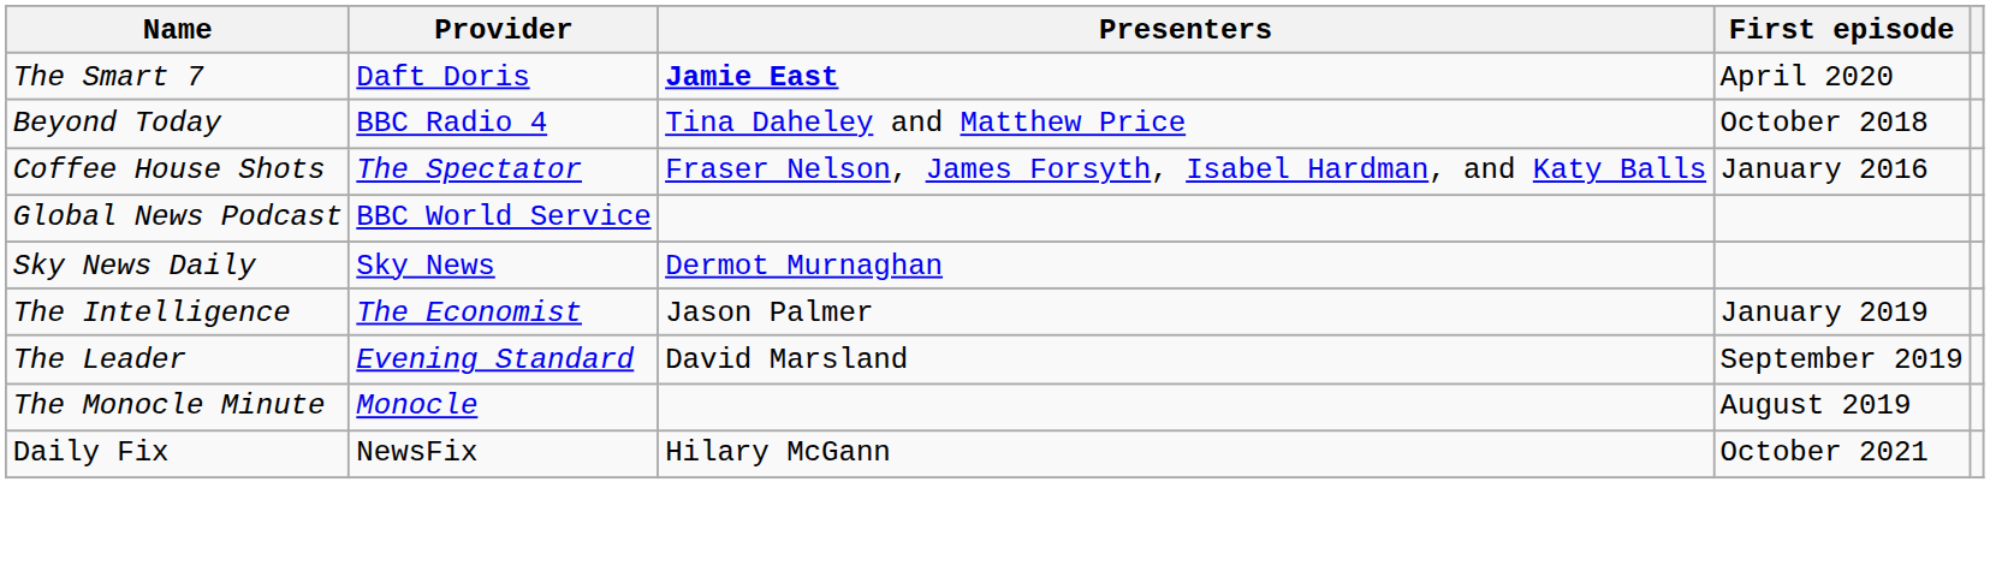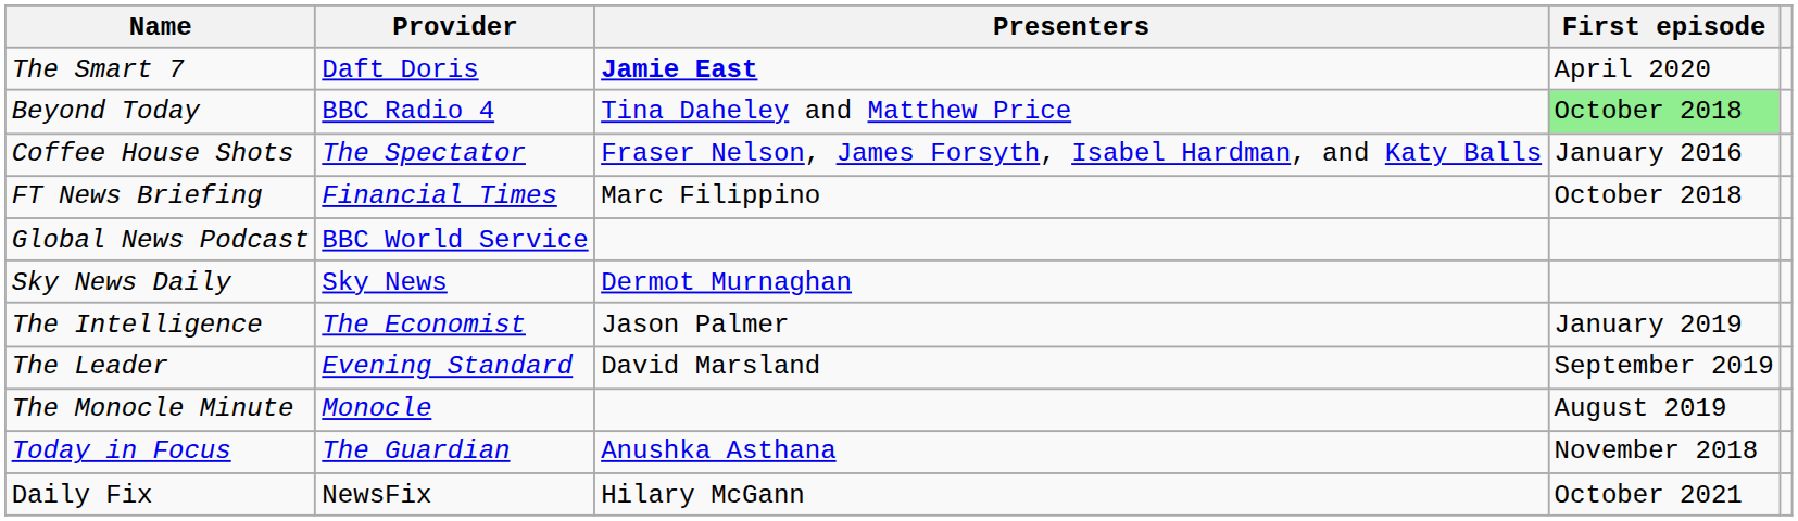Beyond Today | First episode: no background -> lightgreen background
+ row: FT News Briefing | Financial Times | Marc Filippino | October 2018
+ row: Today in Focus | The Guardian | Anushka Asthana | November 2018
